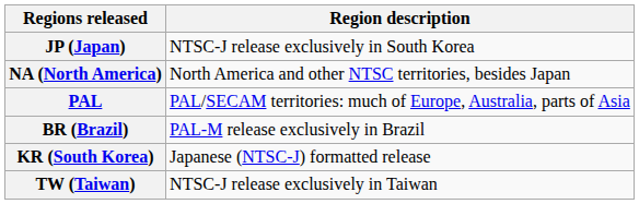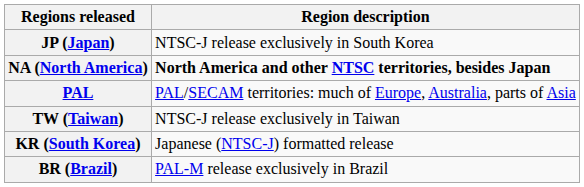NA (North America) | Region description: normal -> bold
rows swapped: BR (Brazil) <-> TW (Taiwan)
